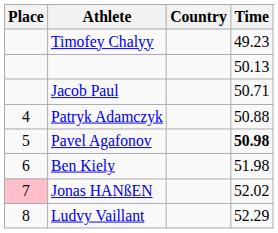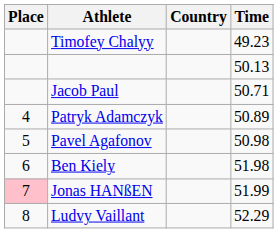Patryk Adamczyk | Time: 50.88 -> 50.89
Pavel Agafonov | Time: bold -> normal
Jonas HANßEN | Time: 52.02 -> 51.99
